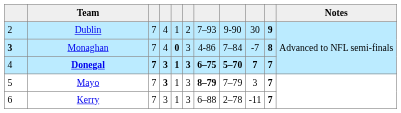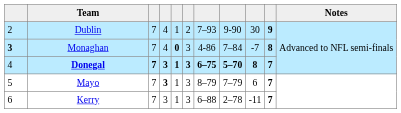Donegal | column 9: 7 -> 8
Mayo | column 7: bold -> normal
Mayo | column 9: 3 -> 6
